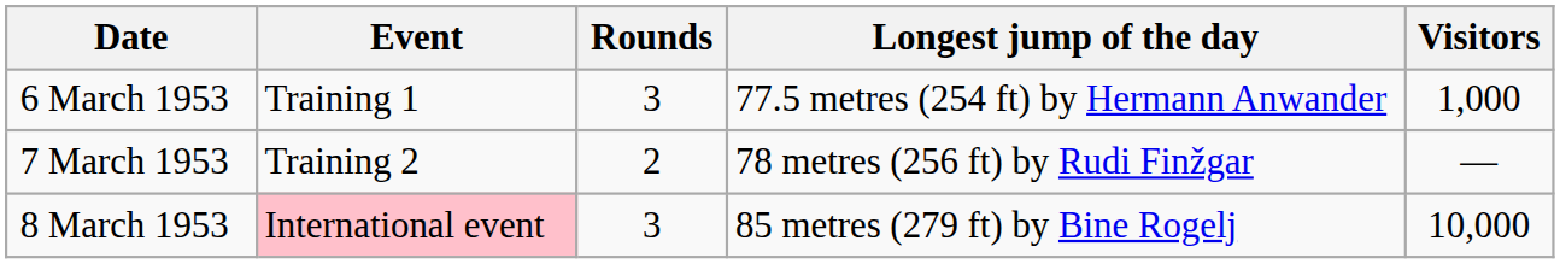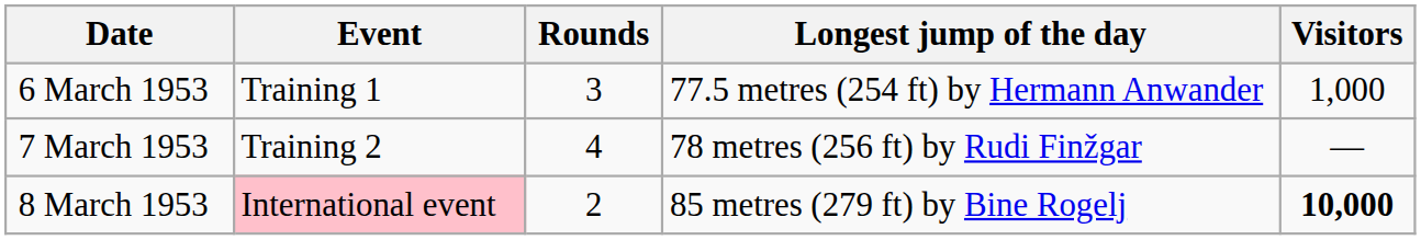7 March 1953 | Rounds: 2 -> 4
8 March 1953 | Rounds: 3 -> 2
8 March 1953 | Visitors: normal -> bold
